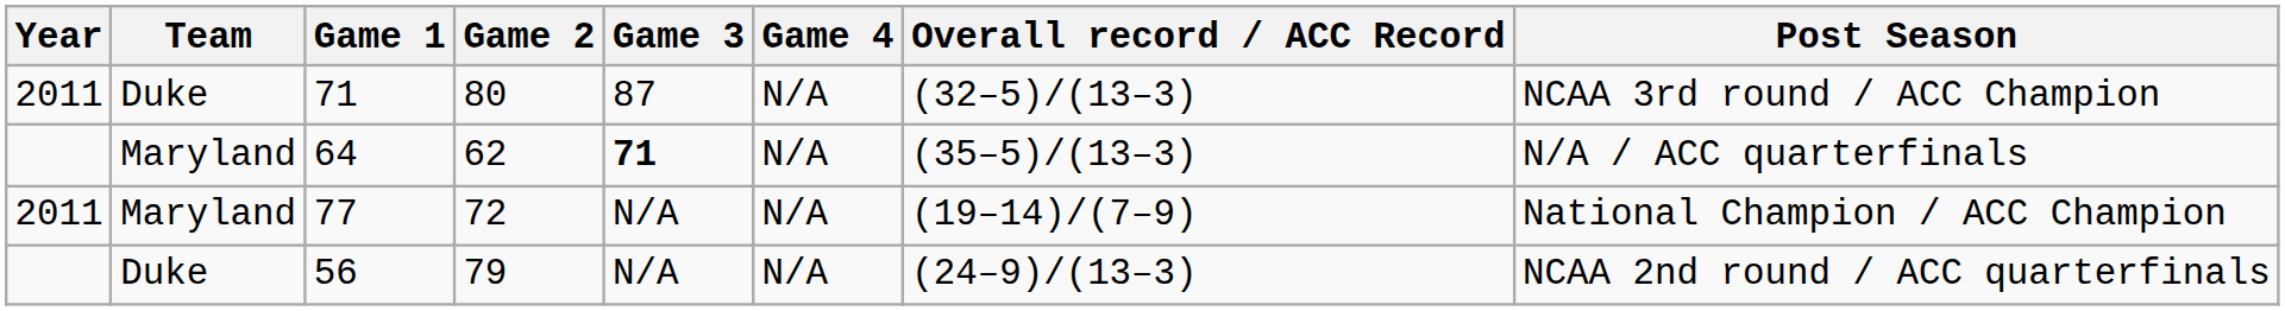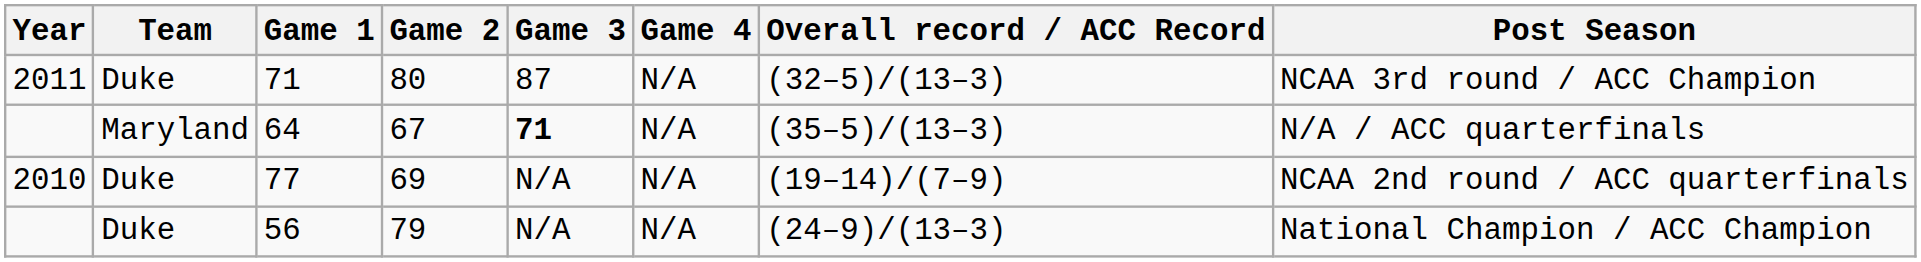64 | Game 2: 62 -> 67
77 | Year: 2011 -> 2010
77 | Team: Maryland -> Duke
77 | Game 2: 72 -> 69
77 | Post Season: National Champion / ACC Champion -> NCAA 2nd round / ACC quarterfinals
56 | Post Season: NCAA 2nd round / ACC quarterfinals -> National Champion / ACC Champion
